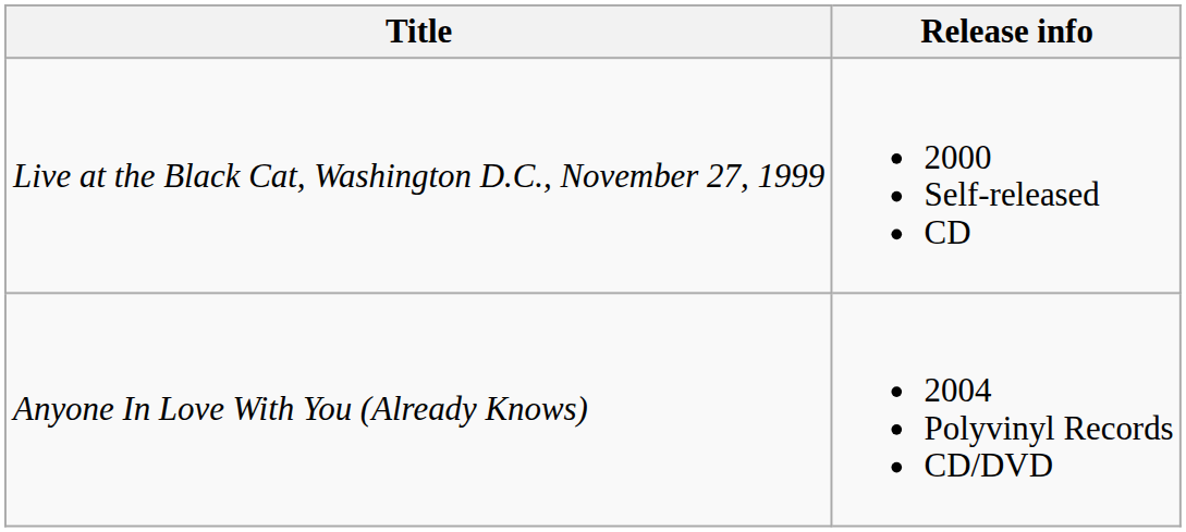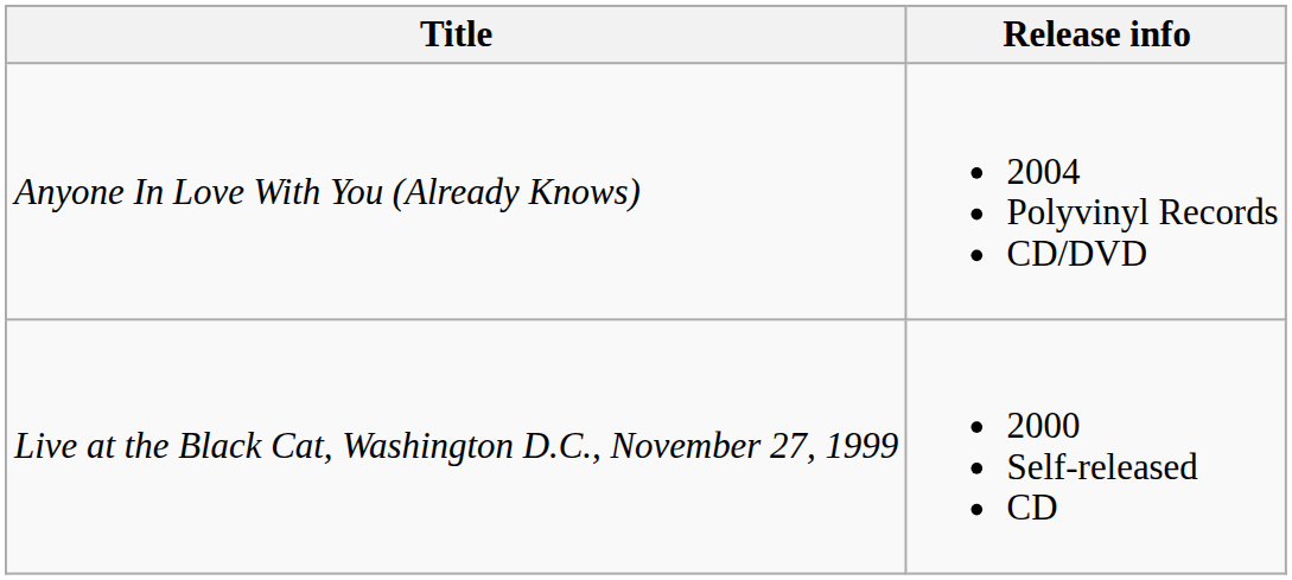rows swapped: Live at the Black Cat, Washington D.C., November 27, 1999 <-> Anyone In Love With You (Already Knows)
